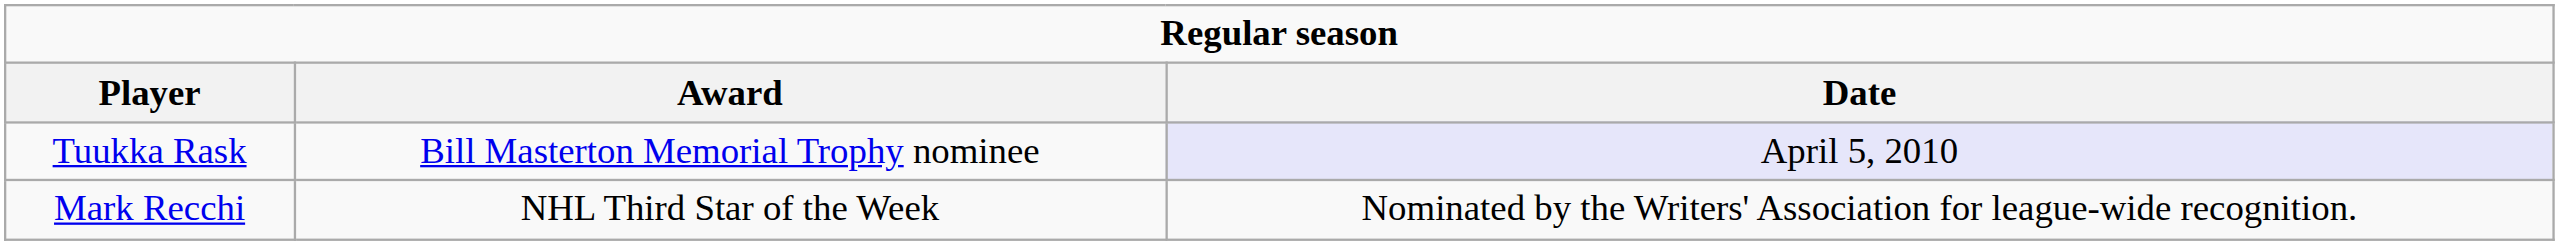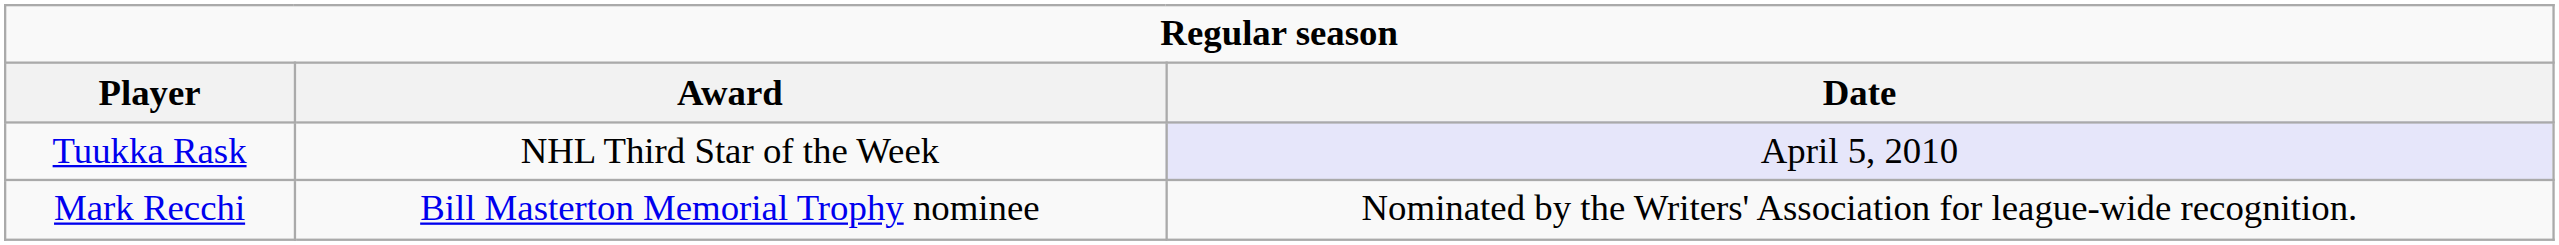Tuukka Rask | Award: Bill Masterton Memorial Trophy nominee -> NHL Third Star of the Week
Mark Recchi | Award: NHL Third Star of the Week -> Bill Masterton Memorial Trophy nominee
